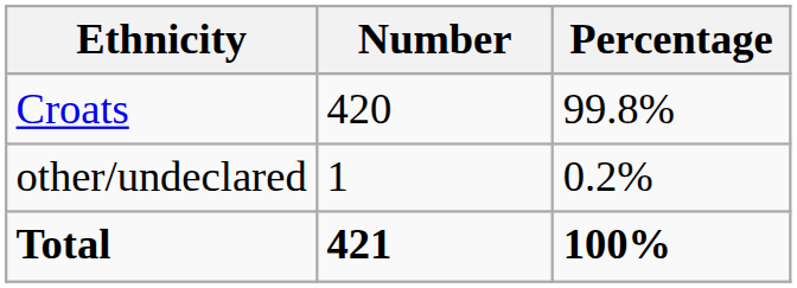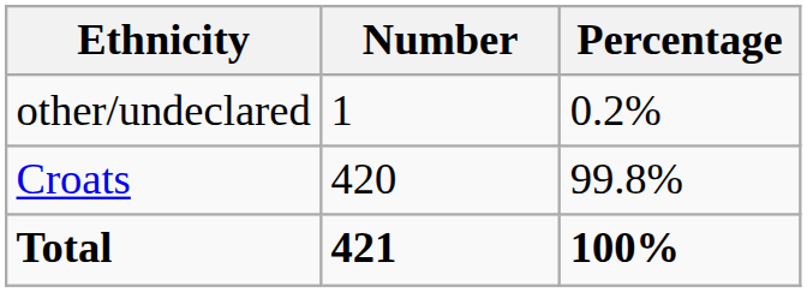rows swapped: Croats <-> other/undeclared
